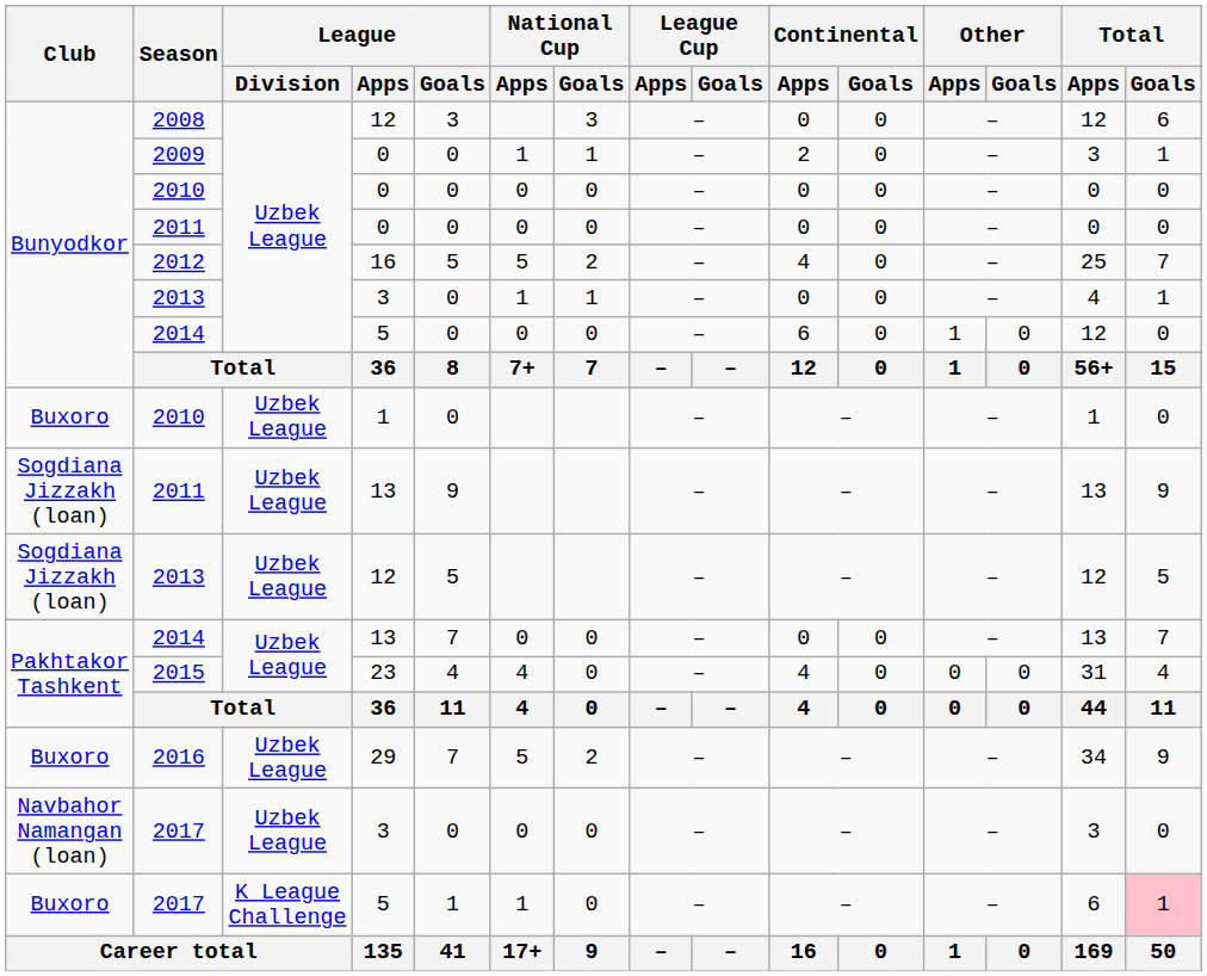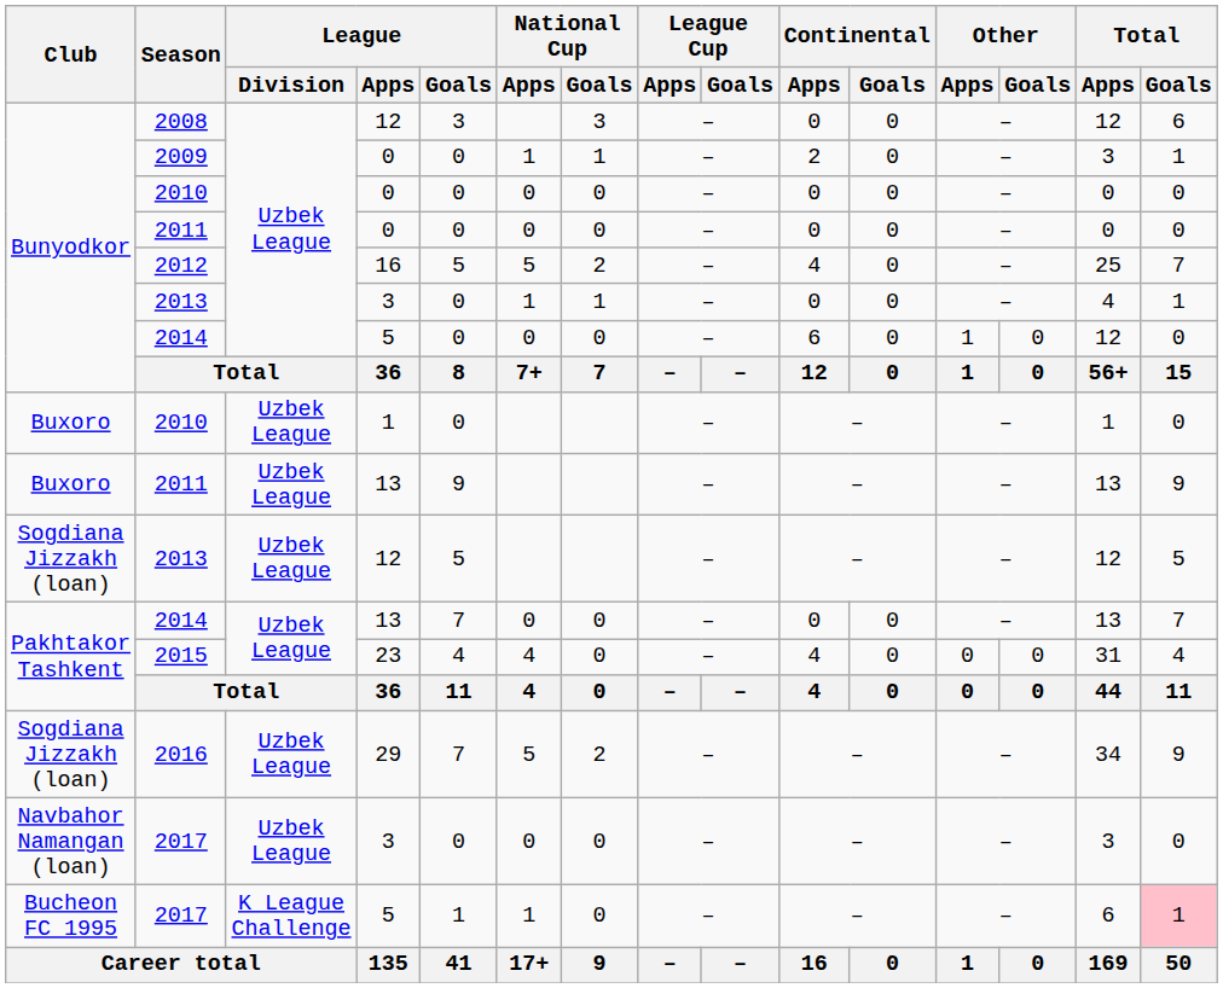2011 / 13 | Club: Sogdiana Jizzakh (loan) -> Buxoro
2016 | Club: Buxoro -> Sogdiana Jizzakh (loan)
2017 / 5 | Club: Buxoro -> Bucheon FC 1995
